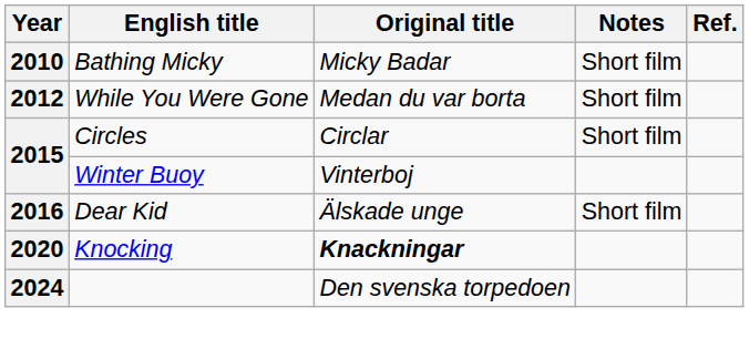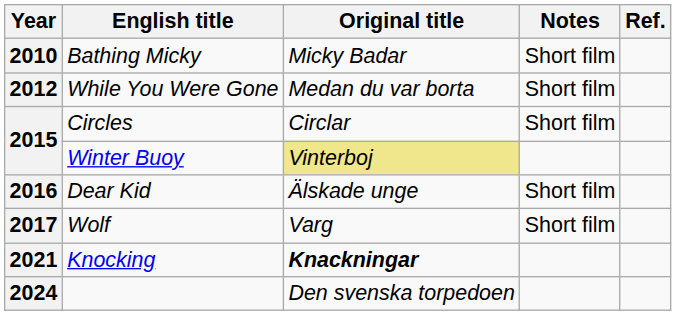Winter Buoy | Original title: no background -> khaki background
+ row: 2017 | Wolf | Varg | Short film
Knocking | Year: 2020 -> 2021
